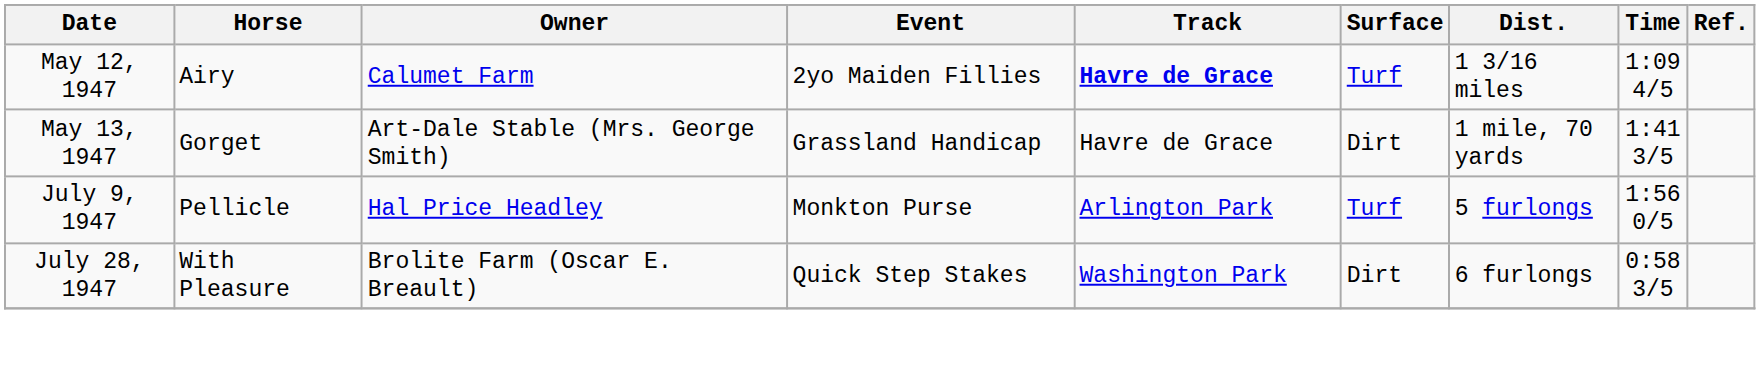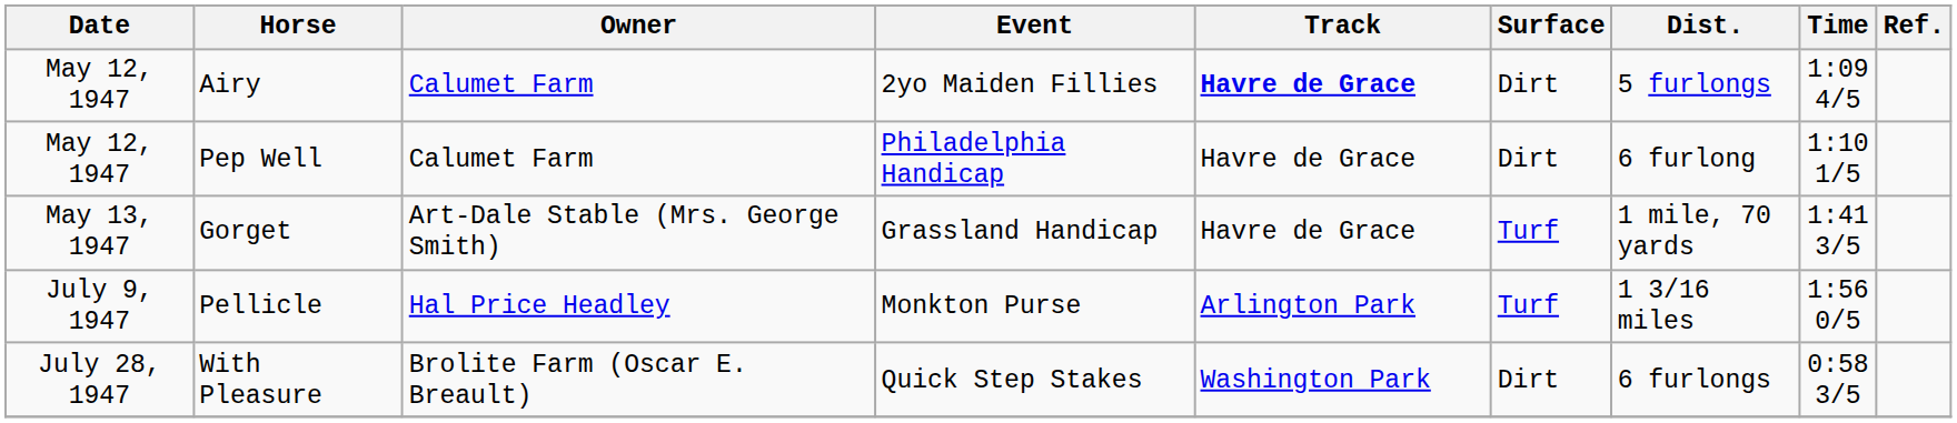Airy | Surface: Turf -> Dirt
Airy | Dist.: 1 3/16 miles -> 5 furlongs
+ row: May 12, 1947 | Pep Well | Calumet Farm | Philadelphia Handicap | Havre de Grace | Dirt | 6 furlong | 1:10 1/5
Gorget | Surface: Dirt -> Turf
Pellicle | Dist.: 5 furlongs -> 1 3/16 miles
